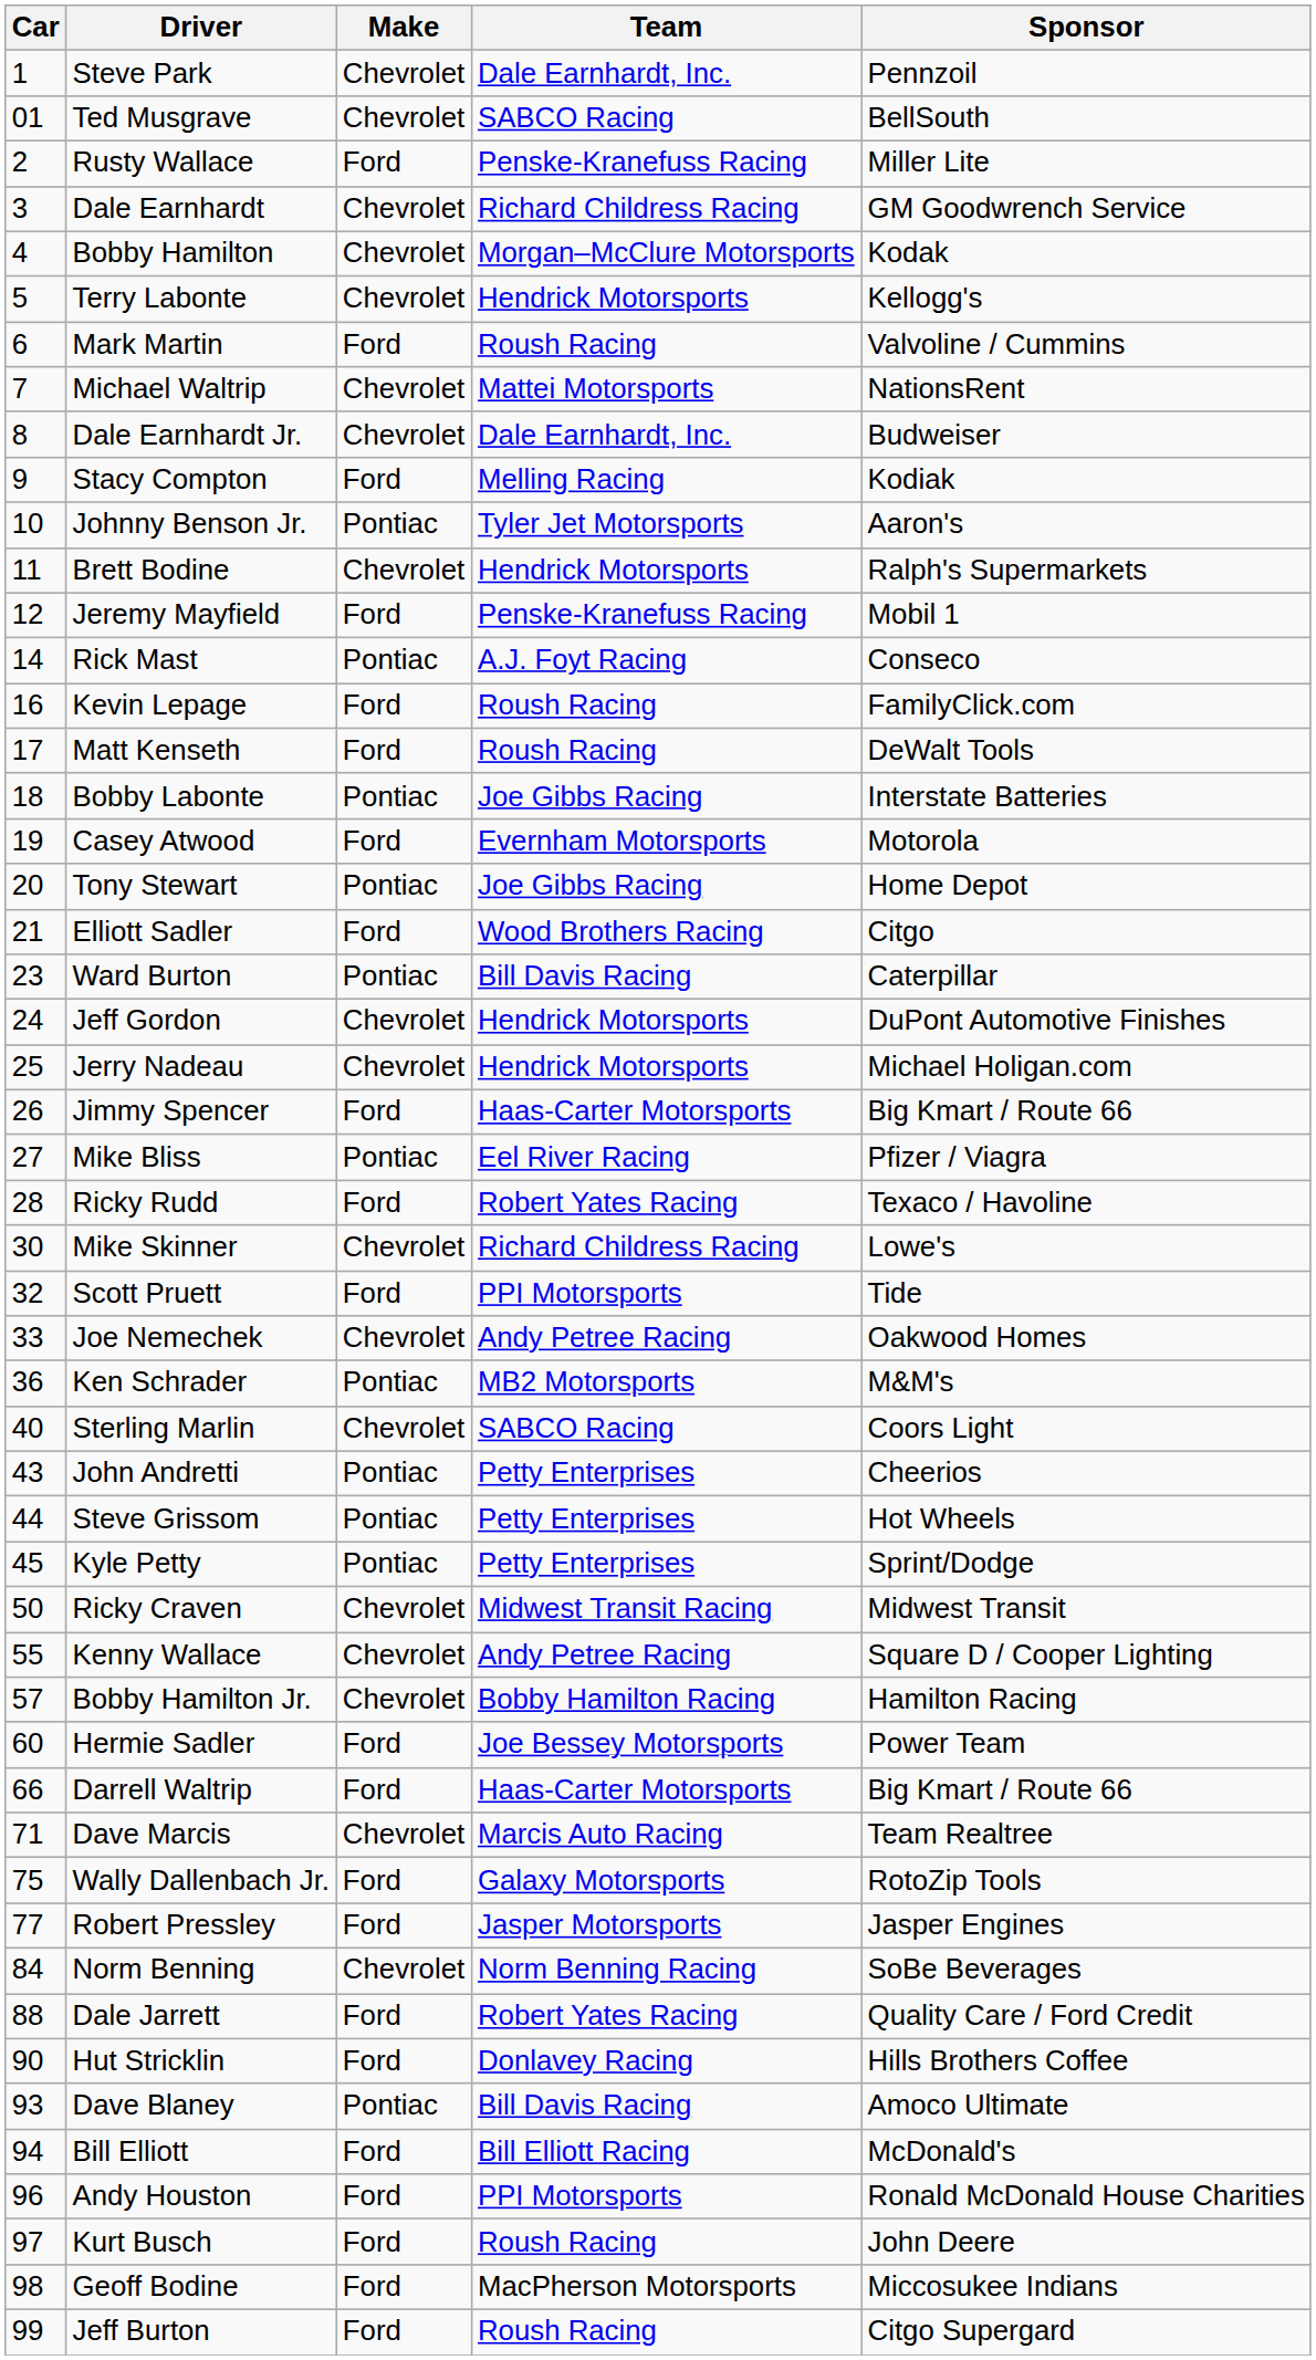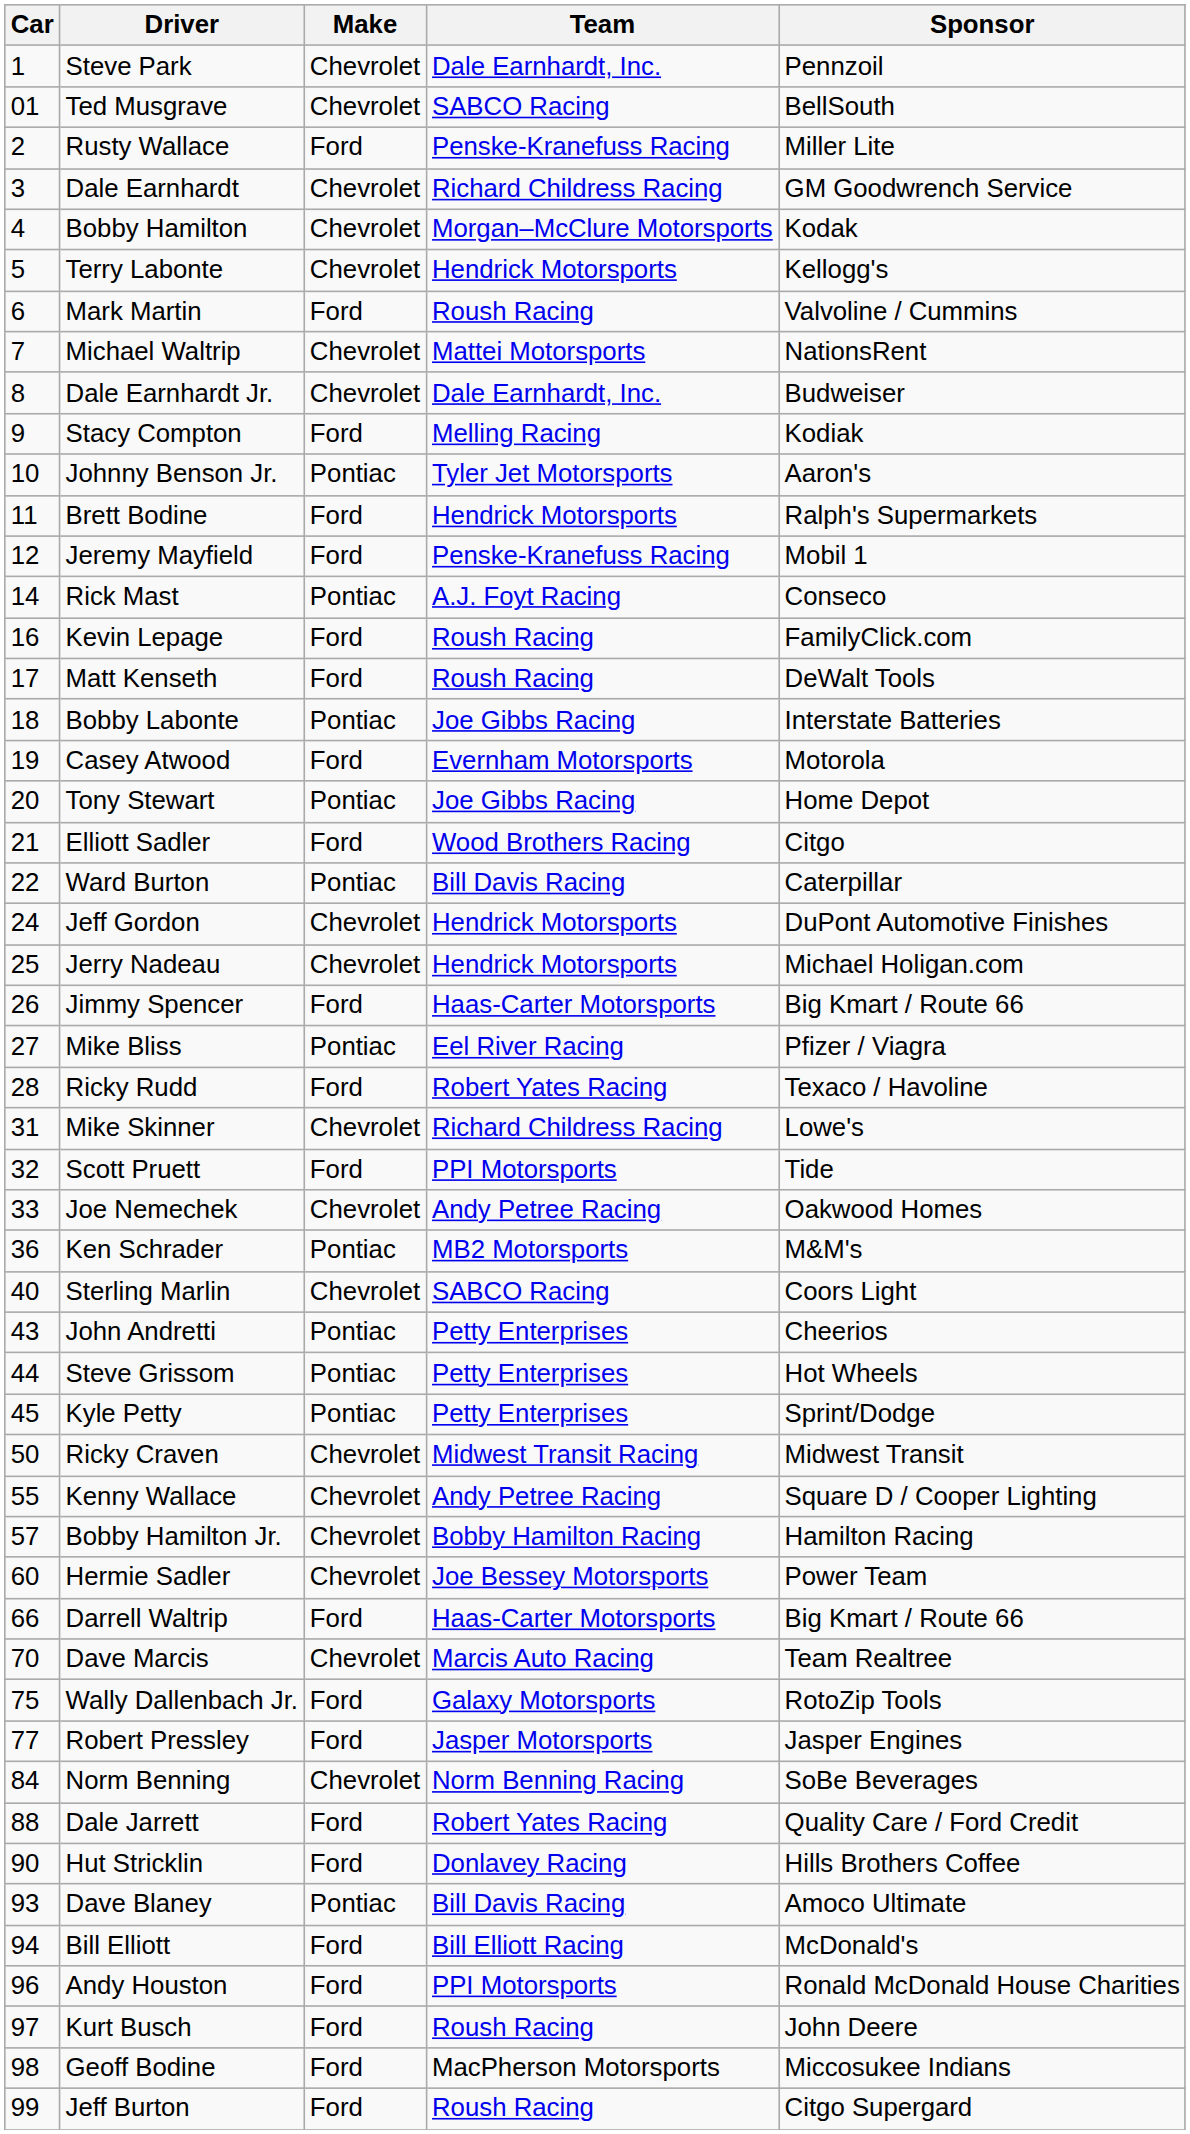Brett Bodine | Make: Chevrolet -> Ford
Ward Burton | Car: 23 -> 22
Mike Skinner | Car: 30 -> 31
Hermie Sadler | Make: Ford -> Chevrolet
Dave Marcis | Car: 71 -> 70
